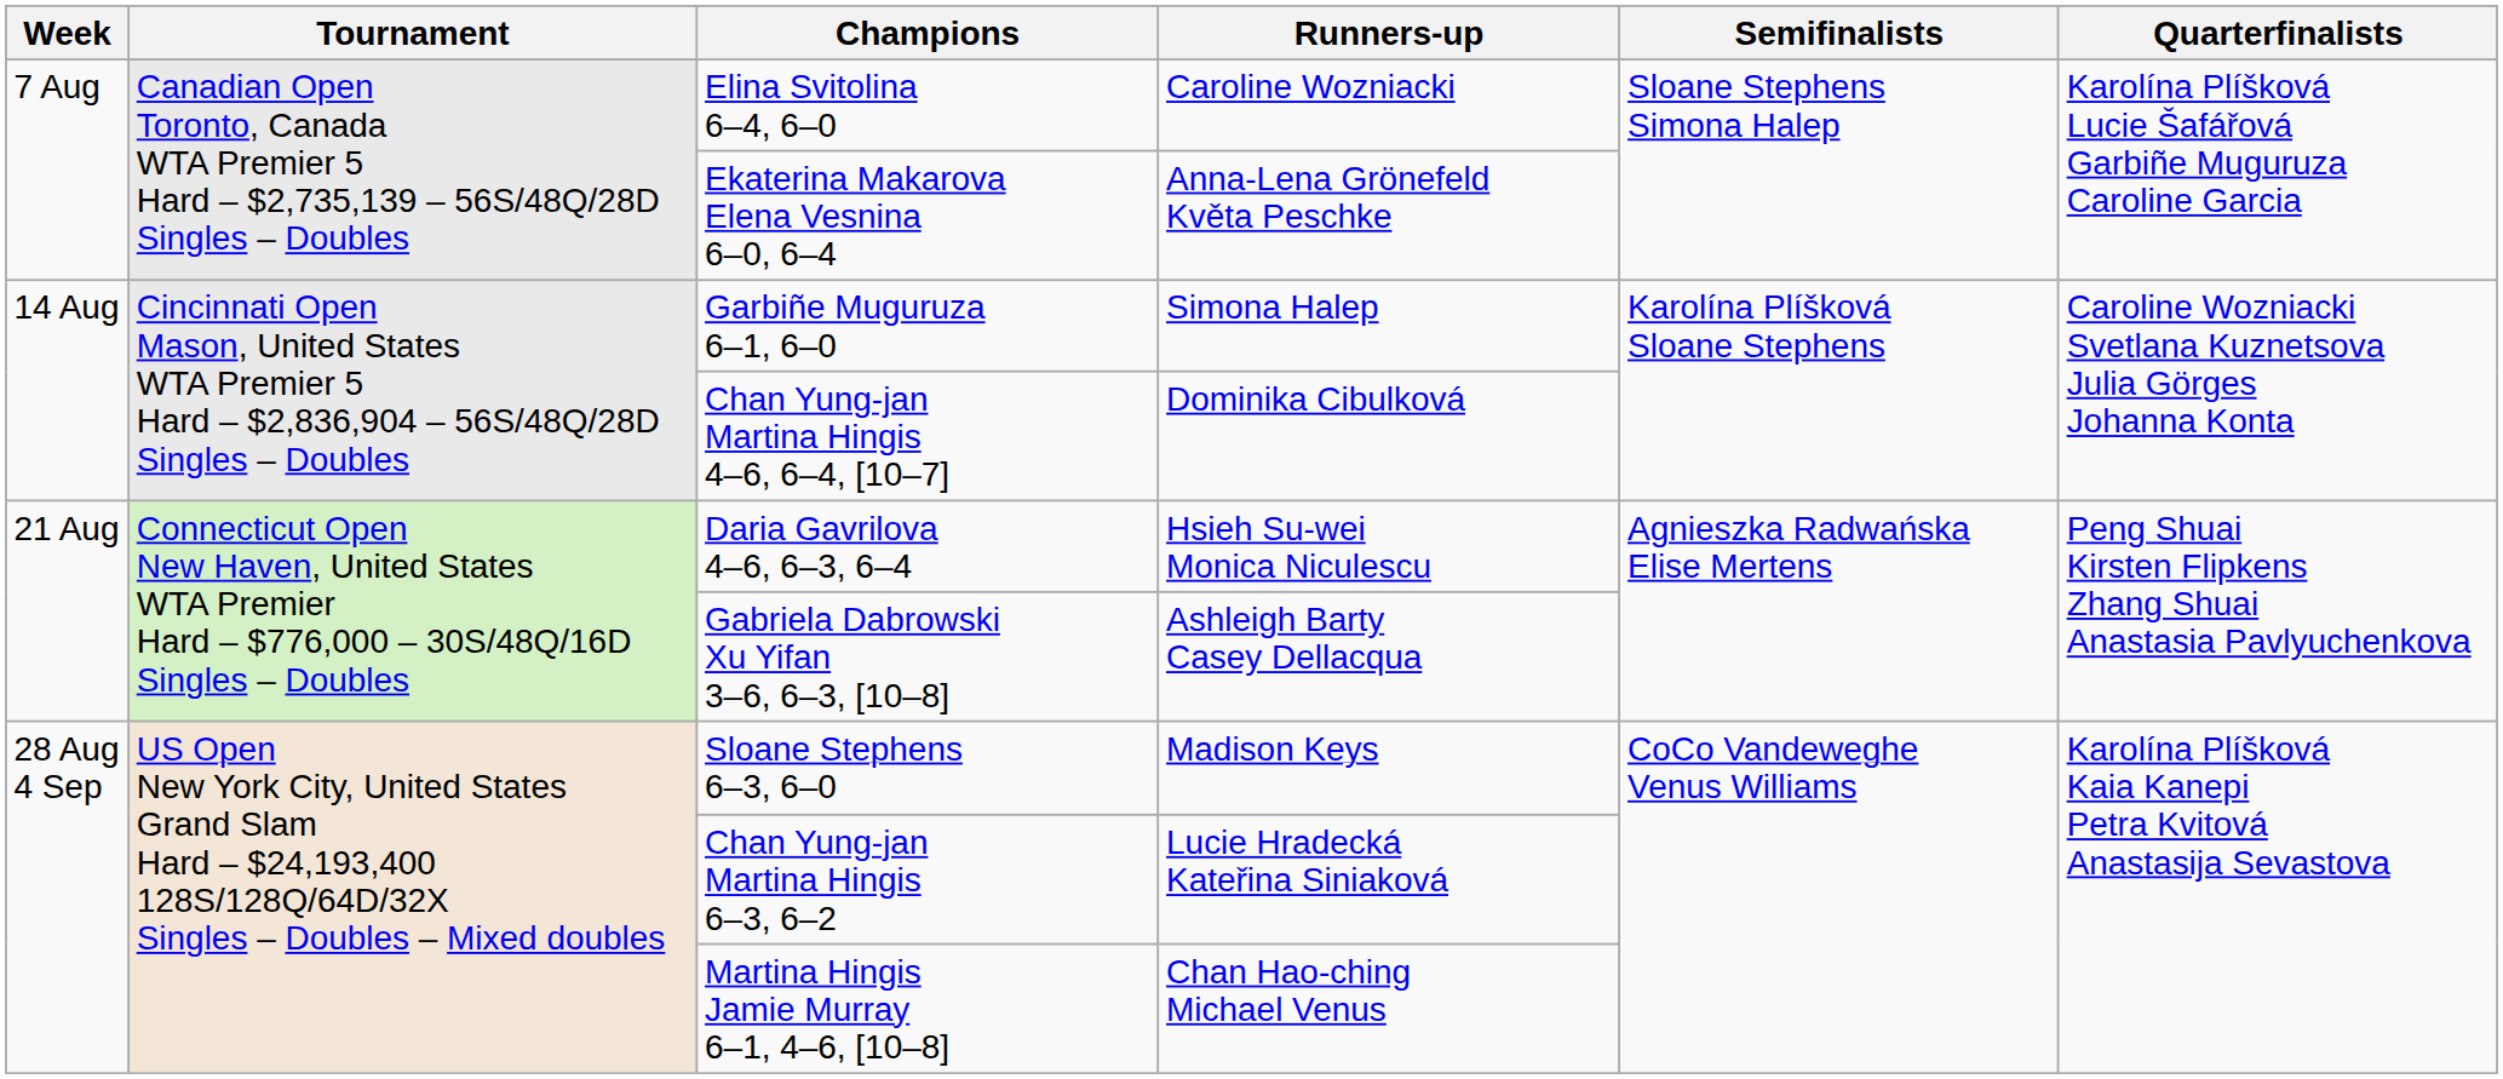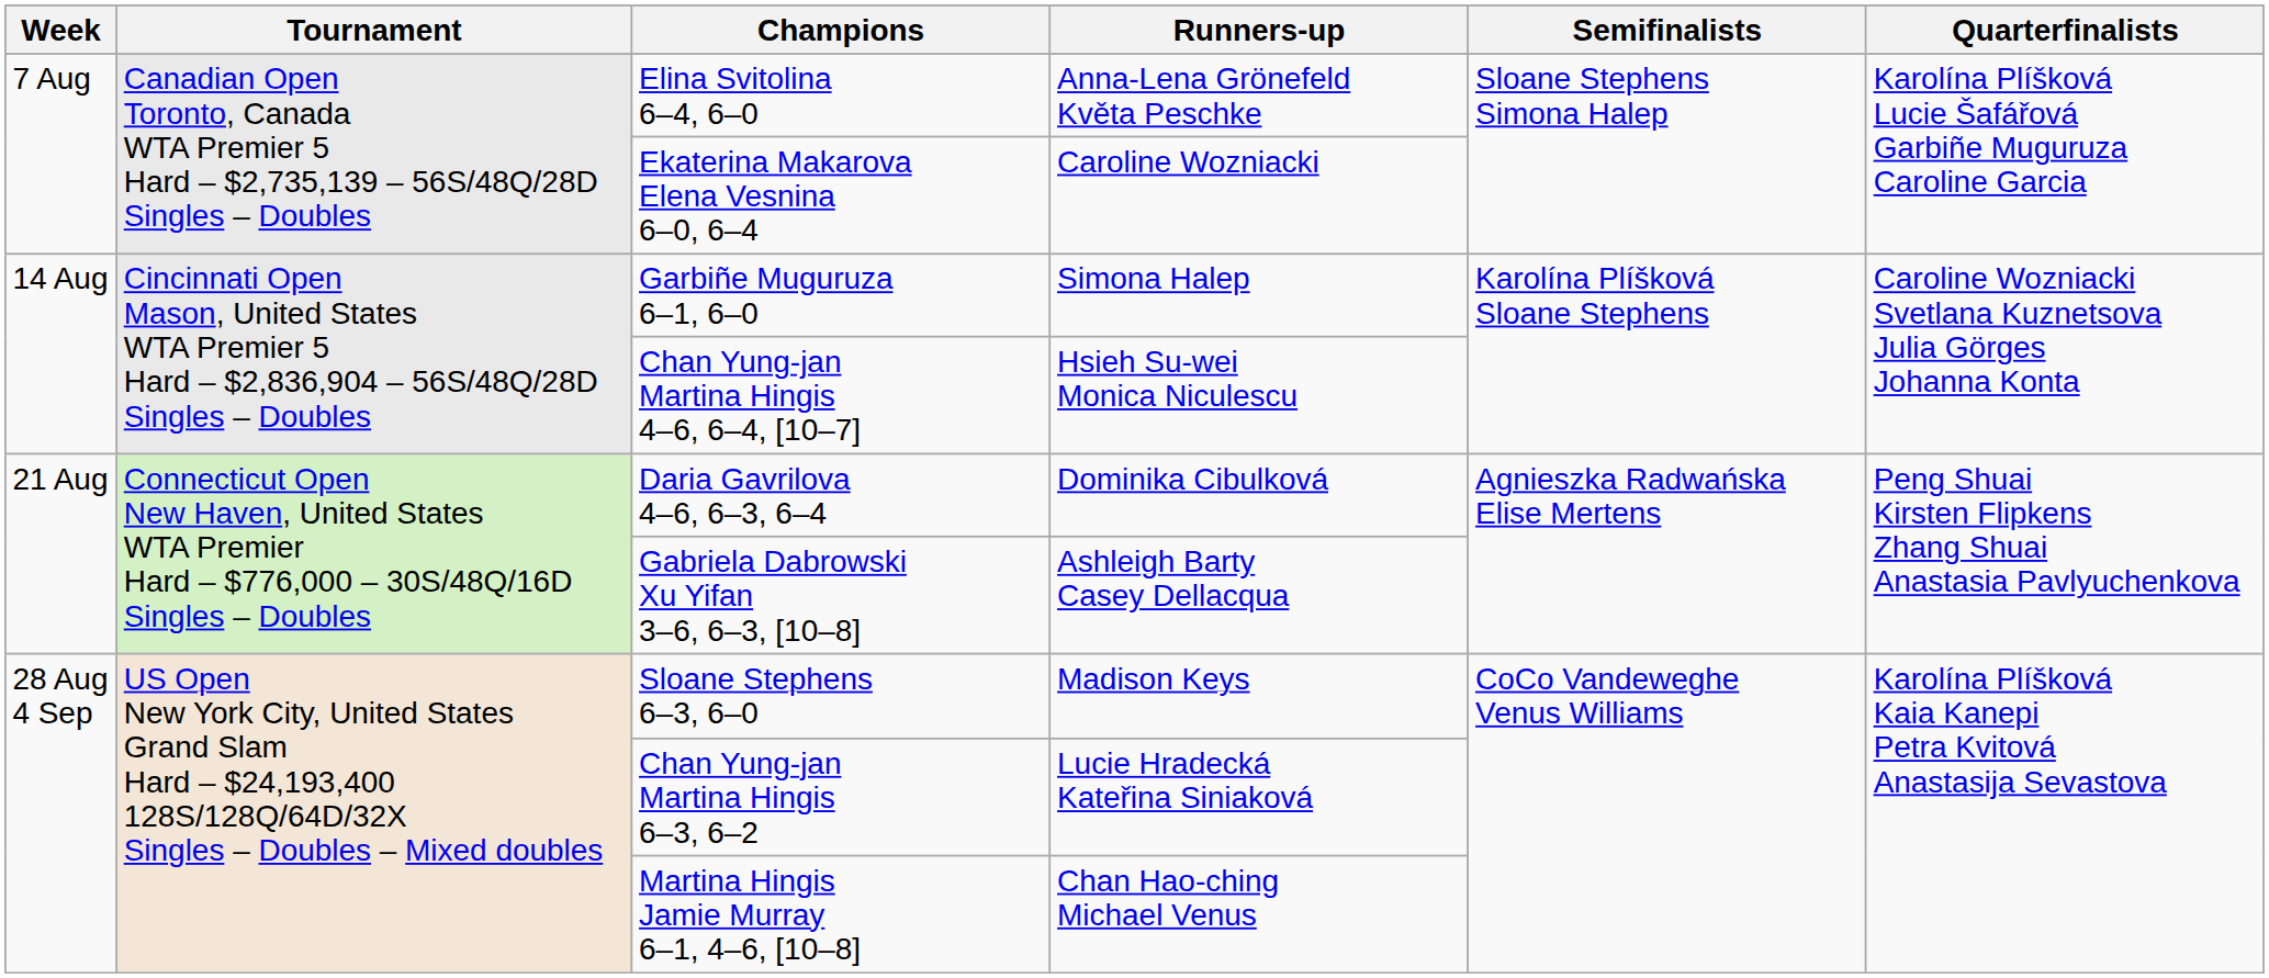Elina Svitolina 6–4, 6–0 | Runners-up: Caroline Wozniacki -> Anna-Lena Grönefeld Květa Peschke
Ekaterina Makarova Elena Vesnina 6–0, 6–4 | Runners-up: Anna-Lena Grönefeld Květa Peschke -> Caroline Wozniacki
Chan Yung-jan Martina Hingis 4–6, 6–4, [10–7] | Runners-up: Dominika Cibulková -> Hsieh Su-wei Monica Niculescu
Daria Gavrilova 4–6, 6–3, 6–4 | Runners-up: Hsieh Su-wei Monica Niculescu -> Dominika Cibulková
